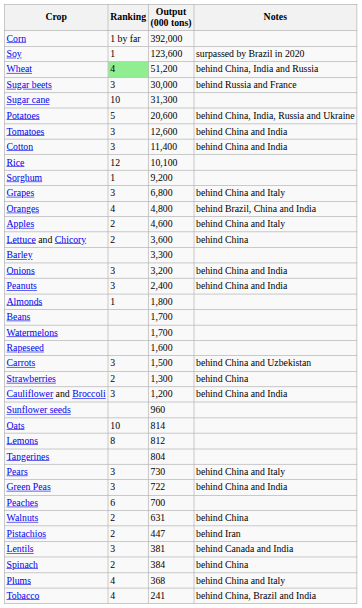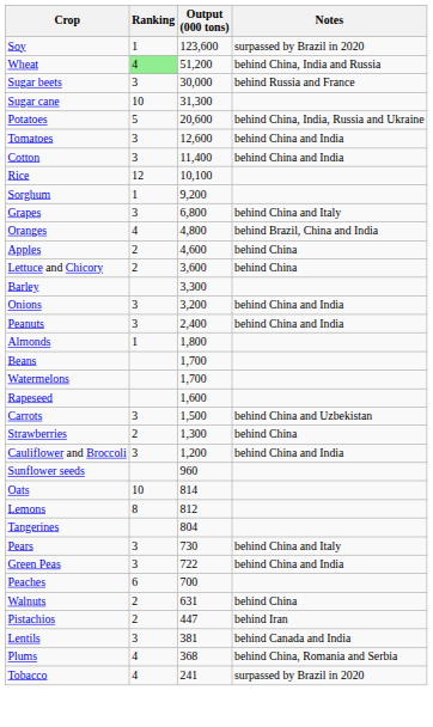- row: Corn | 1 by far | 392,000
Apples | Notes: behind China and Italy -> behind China
- row: Spinach | 2 | 384 | behind China
Plums | Notes: behind China and Italy -> behind China, Romania and Serbia
Tobacco | Notes: behind China, Brazil and India -> surpassed by Brazil in 2020
